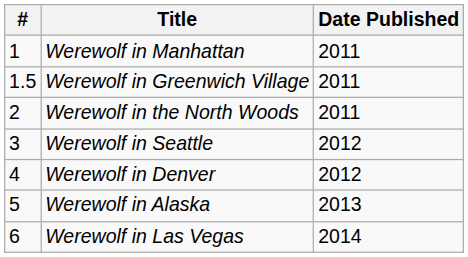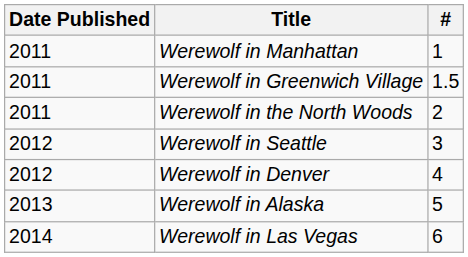columns swapped: # <-> Date Published
